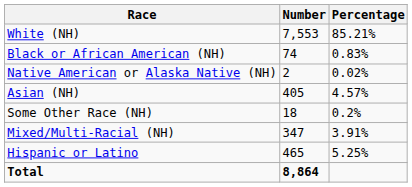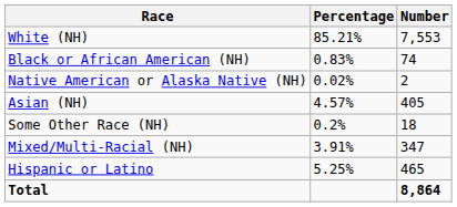columns swapped: Number <-> Percentage
